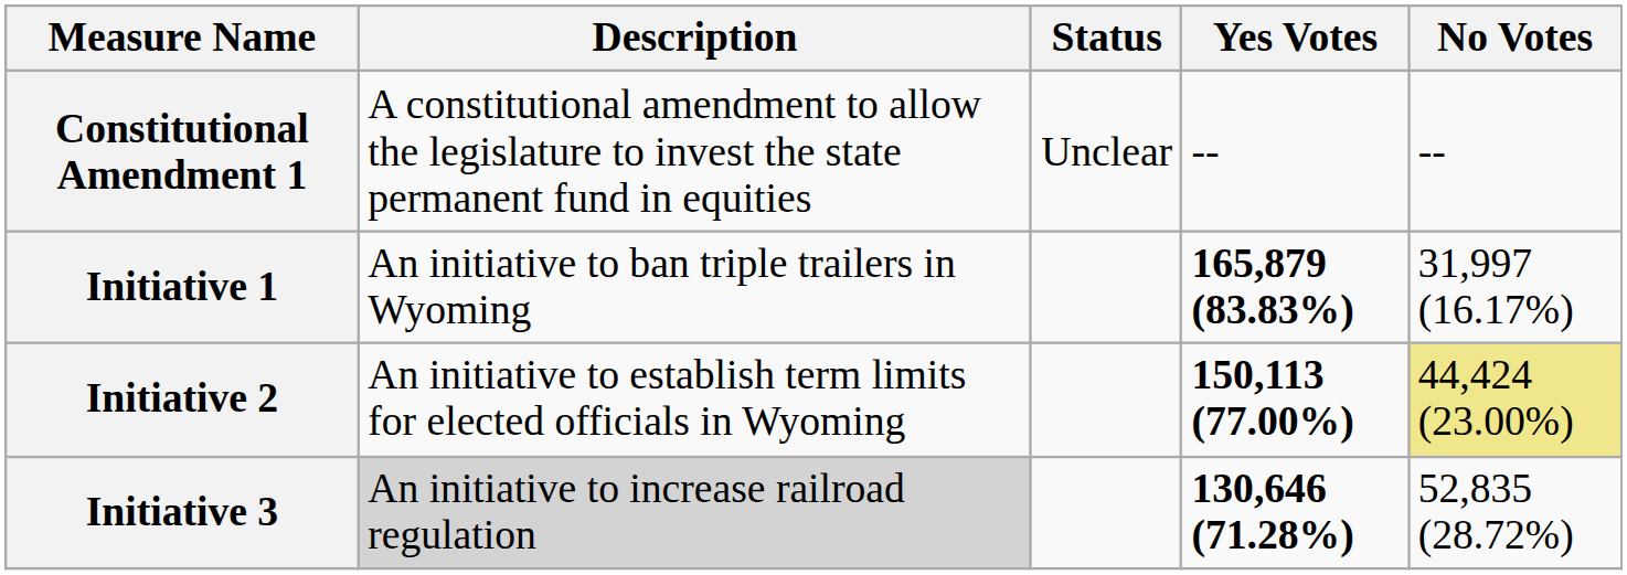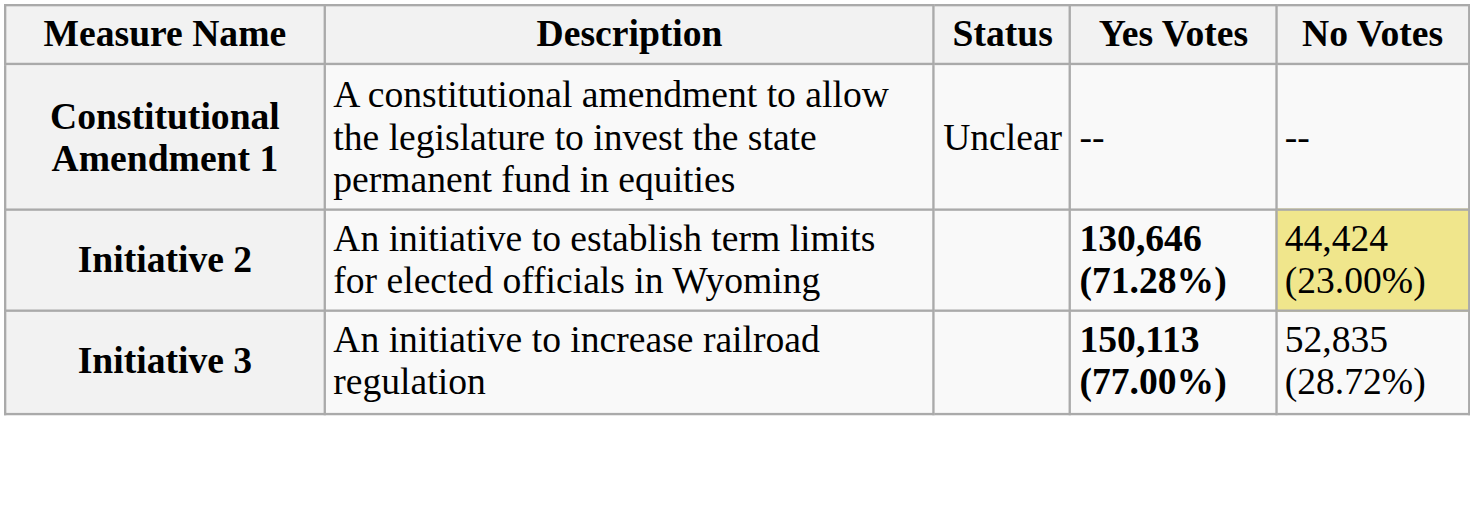- row: Initiative 1 | An initiative to ban triple trailers in Wyoming | 165,879 (83.83%) | 31,997 (16.17%)
Initiative 2 | Yes Votes: 150,113 (77.00%) -> 130,646 (71.28%)
Initiative 3 | Description: lightgrey background -> no background
Initiative 3 | Yes Votes: 130,646 (71.28%) -> 150,113 (77.00%)
